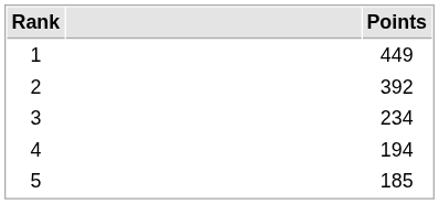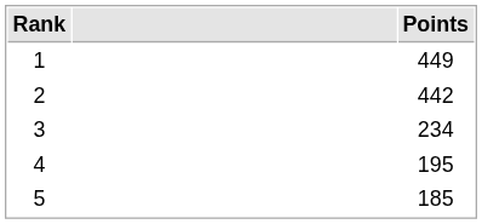2 | Points: 392 -> 442
4 | Points: 194 -> 195
